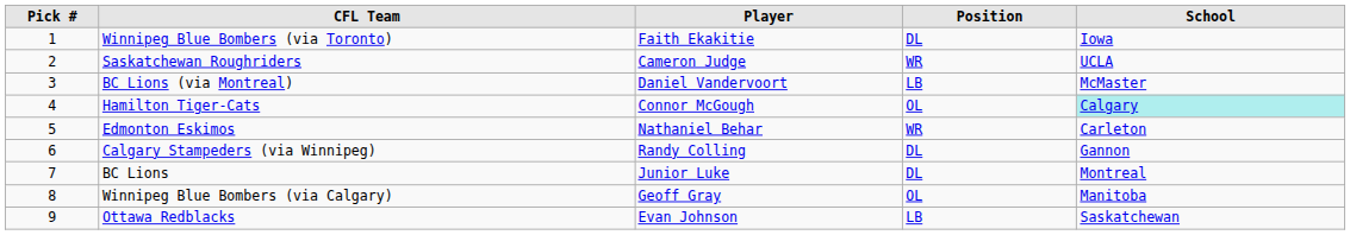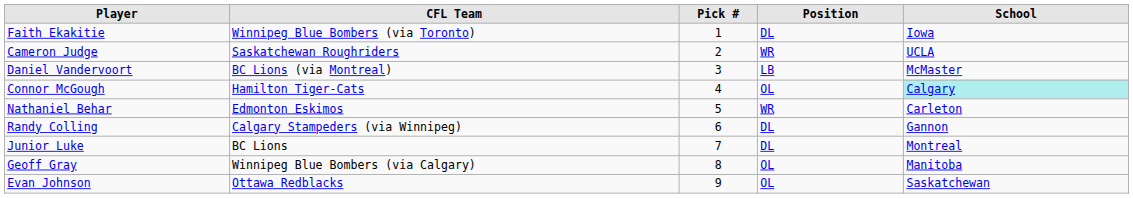columns swapped: Pick # <-> Player
Ottawa Redblacks | Position: LB -> OL
